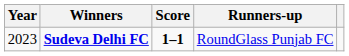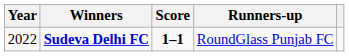Sudeva Delhi FC | Year: 2023 -> 2022
